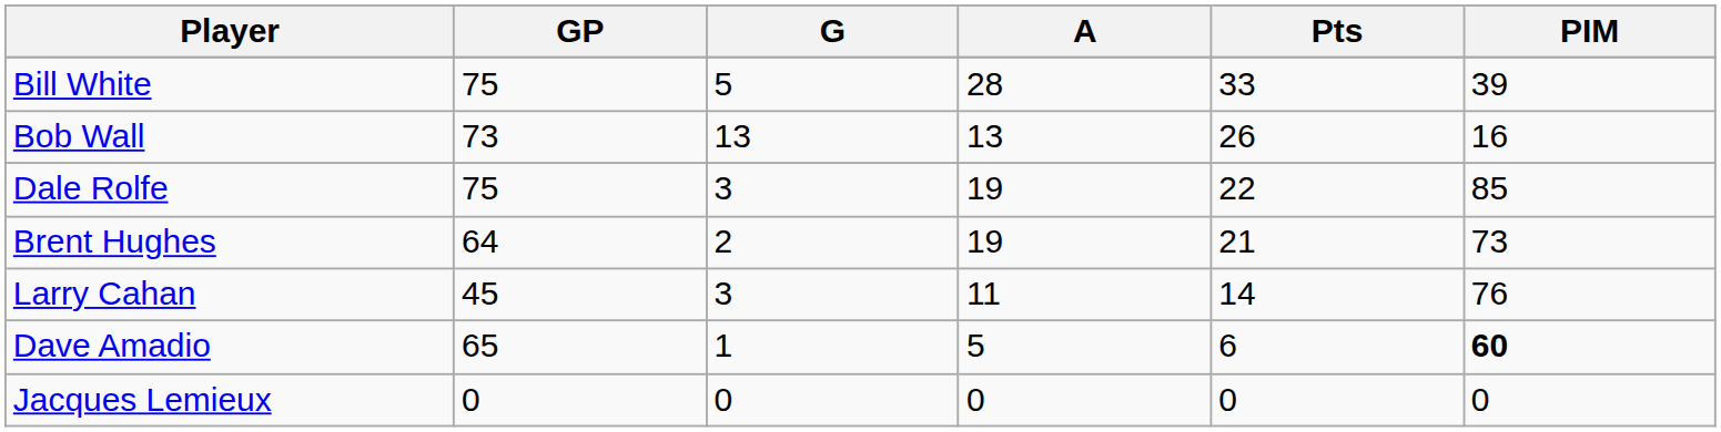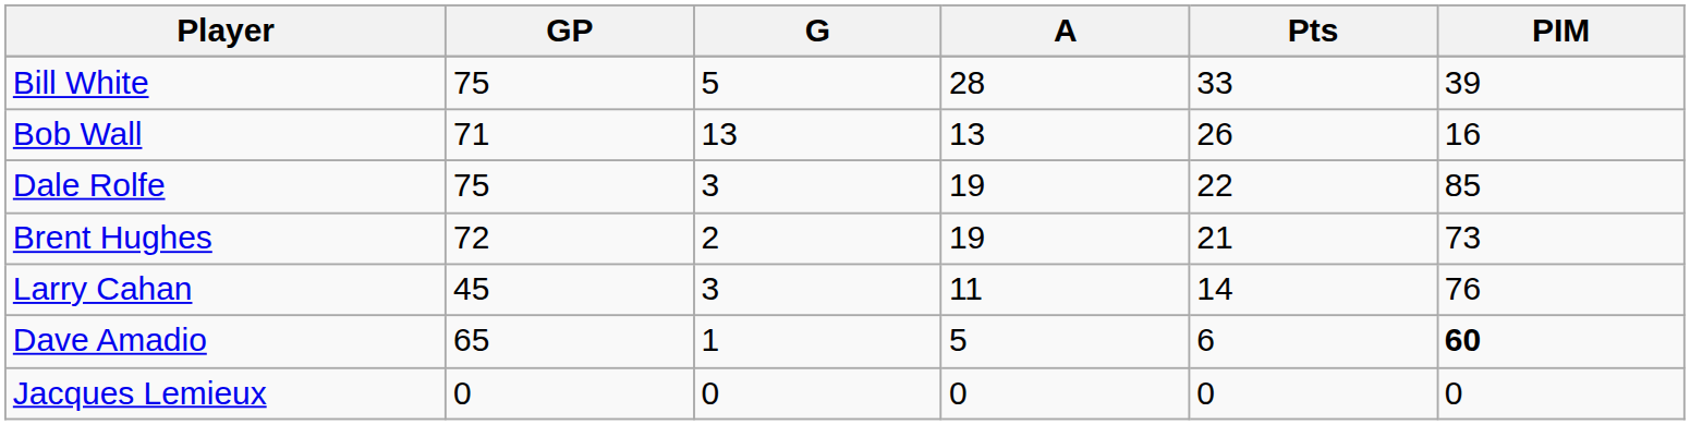Bob Wall | GP: 73 -> 71
Brent Hughes | GP: 64 -> 72
